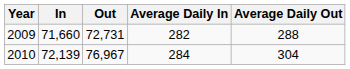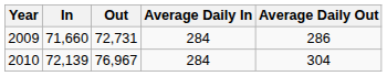2009 | Average Daily In: 282 -> 284
2009 | Average Daily Out: 288 -> 286
